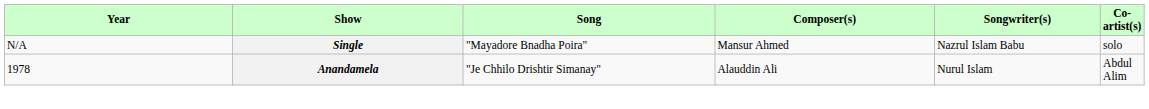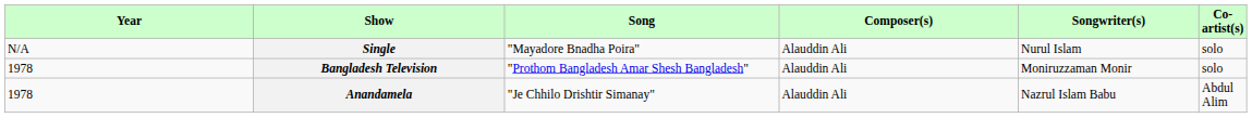Single | Composer(s): Mansur Ahmed -> Alauddin Ali
Single | Songwriter(s): Nazrul Islam Babu -> Nurul Islam
+ row: 1978 | Bangladesh Television | "Prothom Bangladesh Amar Shesh Bangladesh" | Alauddin Ali | Moniruzzaman Monir | solo
Anandamela | Songwriter(s): Nurul Islam -> Nazrul Islam Babu
